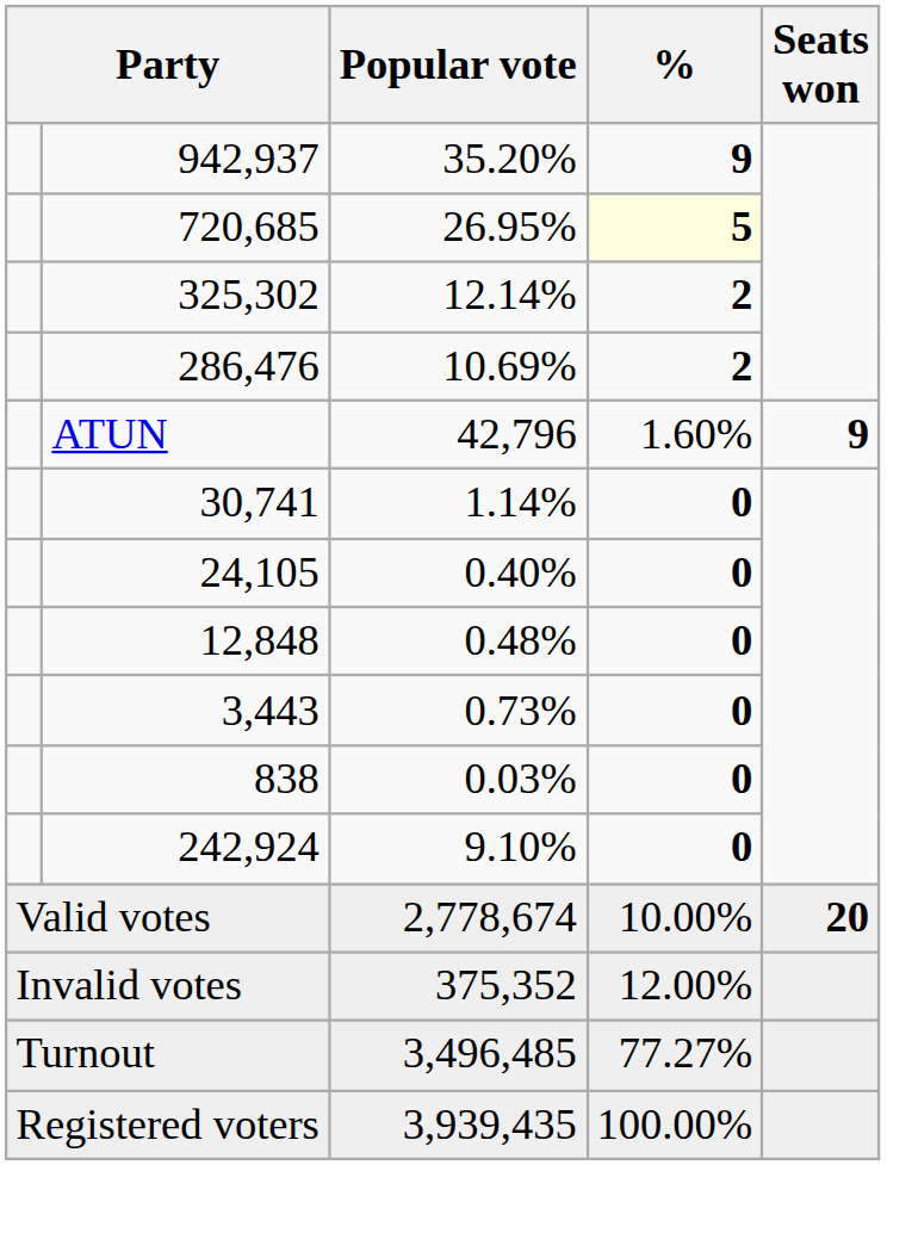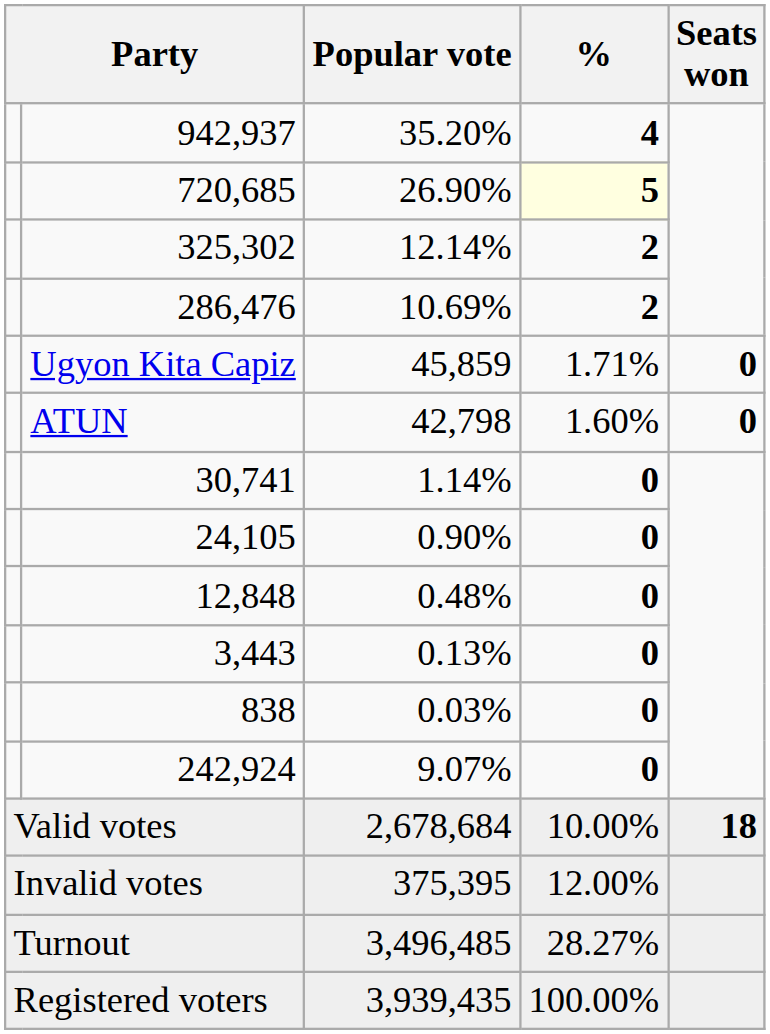942,937 | %: 9 -> 4
720,685 | Popular vote: 26.95% -> 26.90%
+ row: Ugyon Kita Capiz | 45,859 | 1.71% | 0
ATUN | Popular vote: 42,796 -> 42,798
ATUN | Seats won: 9 -> 0
24,105 | Popular vote: 0.40% -> 0.90%
3,443 | Popular vote: 0.73% -> 0.13%
242,924 | Popular vote: 9.10% -> 9.07%
Valid votes | Popular vote: 2,778,674 -> 2,678,684
Valid votes | Seats won: 20 -> 18
Invalid votes | Popular vote: 375,352 -> 375,395
Turnout | %: 77.27% -> 28.27%
